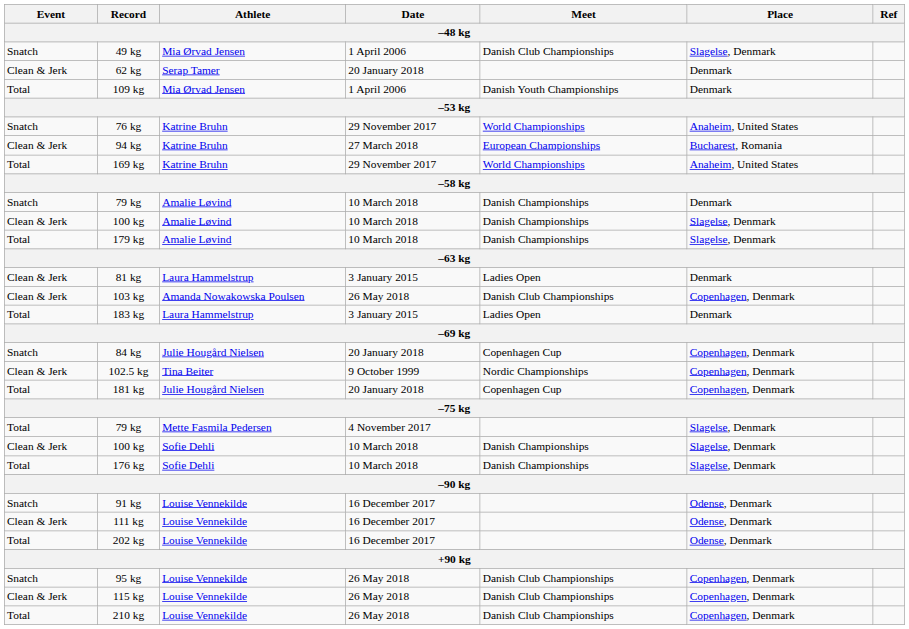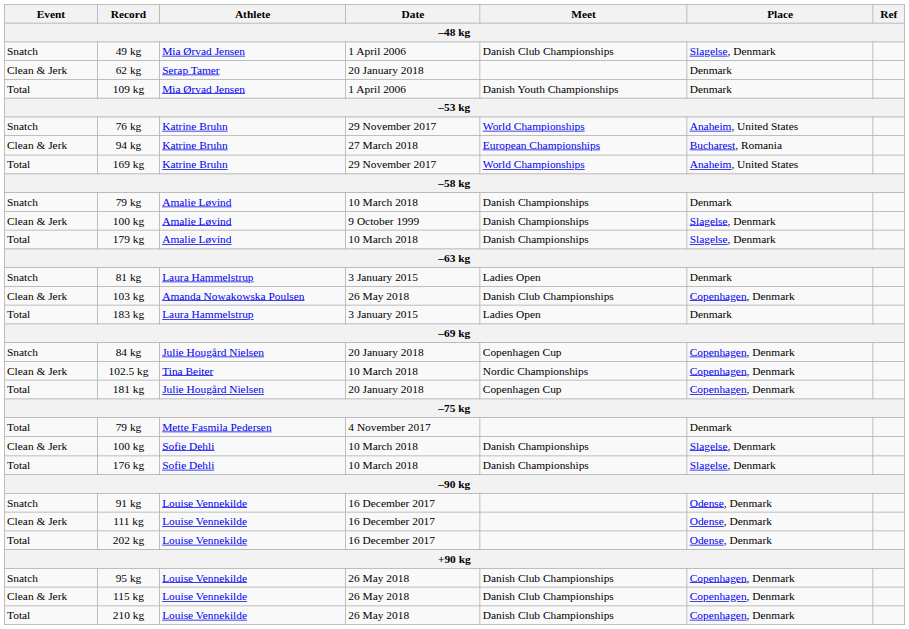100 kg / Amalie Løvind | Date: 10 March 2018 -> 9 October 1999
81 kg | Event: Clean & Jerk -> Snatch
102.5 kg | Date: 9 October 1999 -> 10 March 2018
79 kg / Mette Fasmila Pedersen | Place: Slagelse, Denmark -> Denmark
